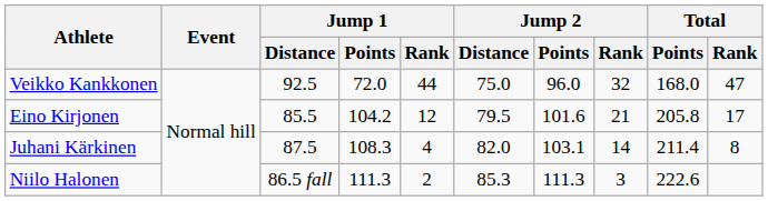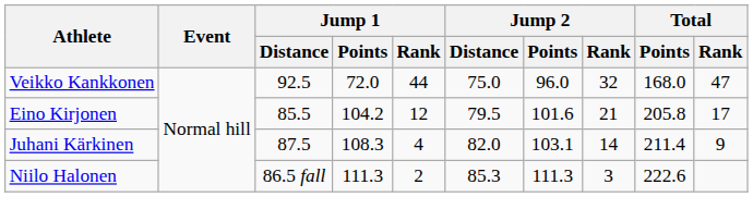Juhani Kärkinen | Total / Rank: 8 -> 9
